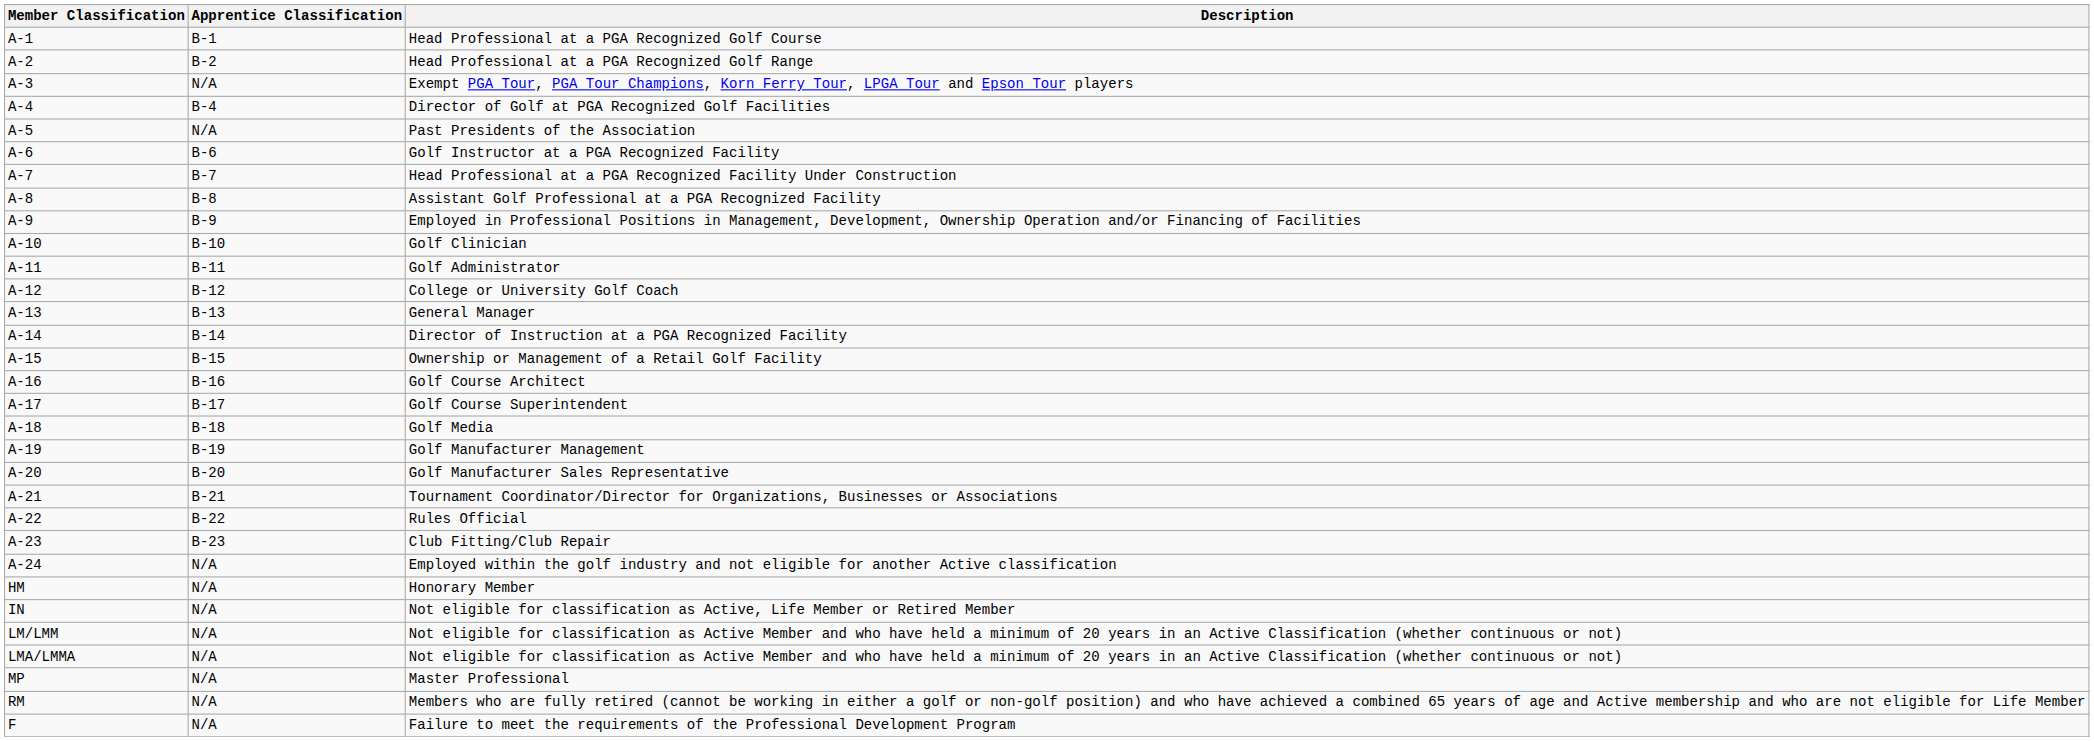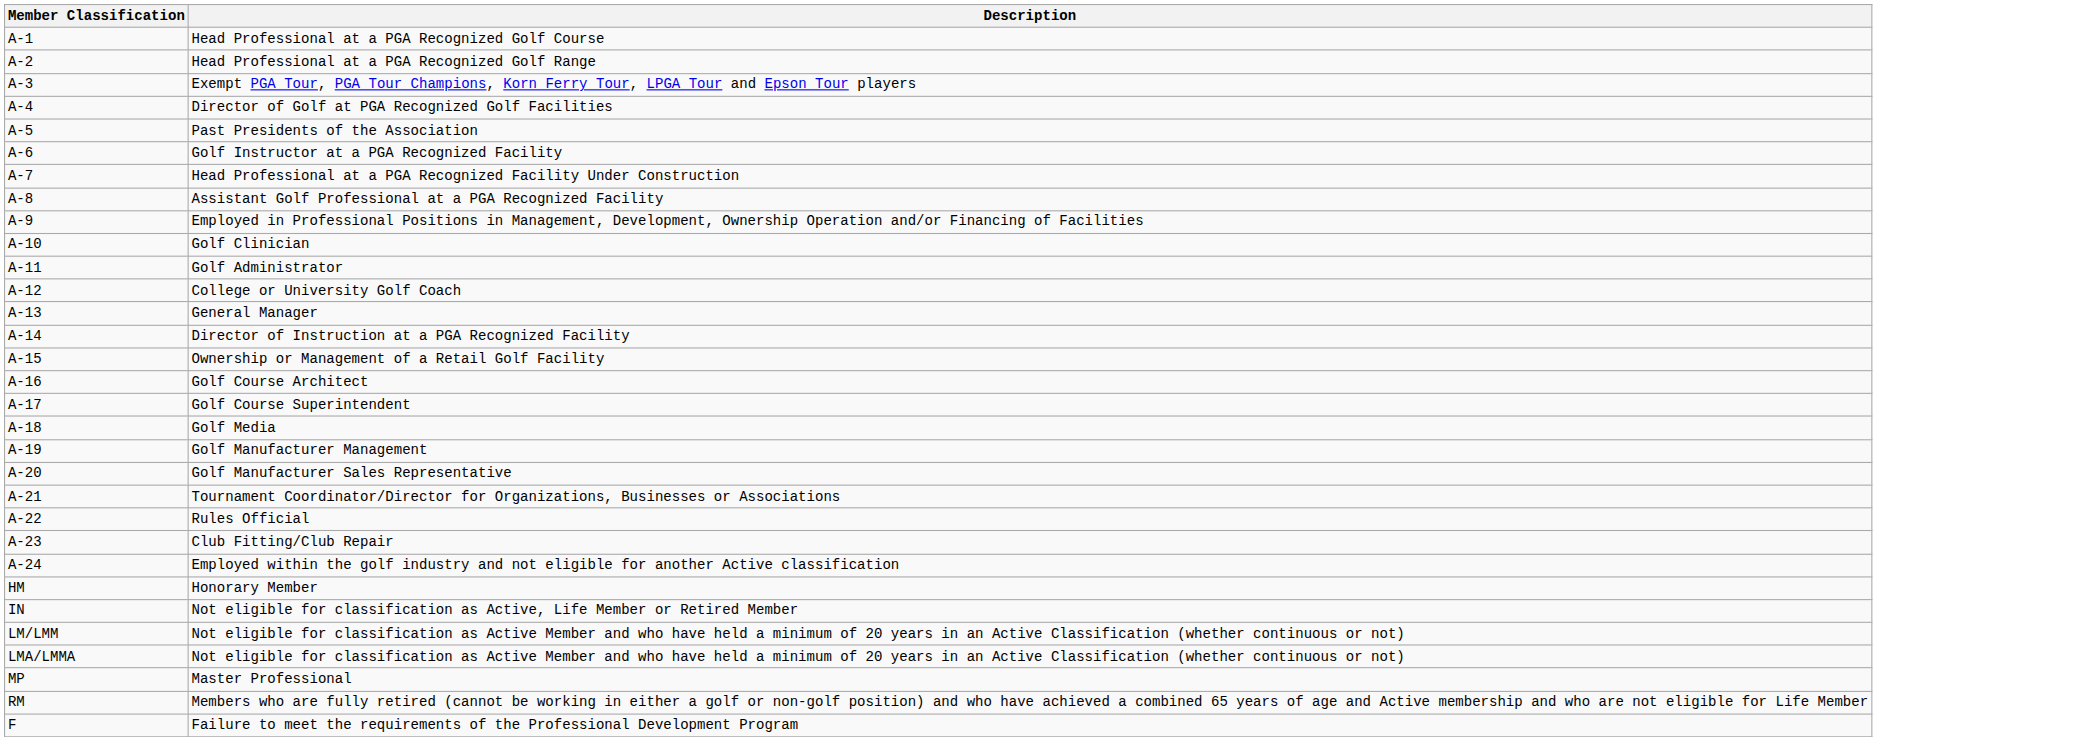- column: Apprentice Classification | B-1 | B-2 | N/A | B-4 | N/A | B-6 | B-7 | B-8 | B-9 | B-10 | B-11 | B-12 | B-13 | B-14 | B-15 | B-16 | B-17 | B-18 | B-19 | B-20 | B-21 | B-22 | B-23 | N/A | N/A | N/A | N/A | N/A | N/A | N/A | N/A
